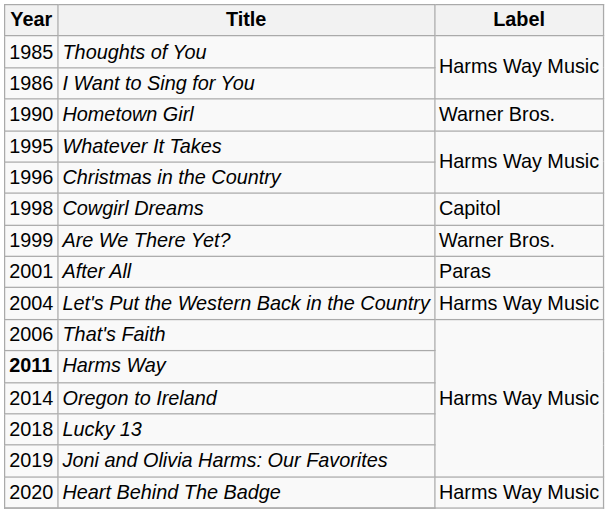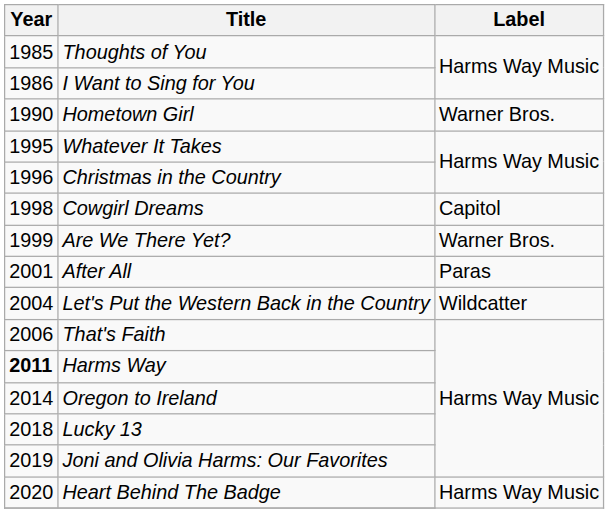Let's Put the Western Back in the Country | Label: Harms Way Music -> Wildcatter
